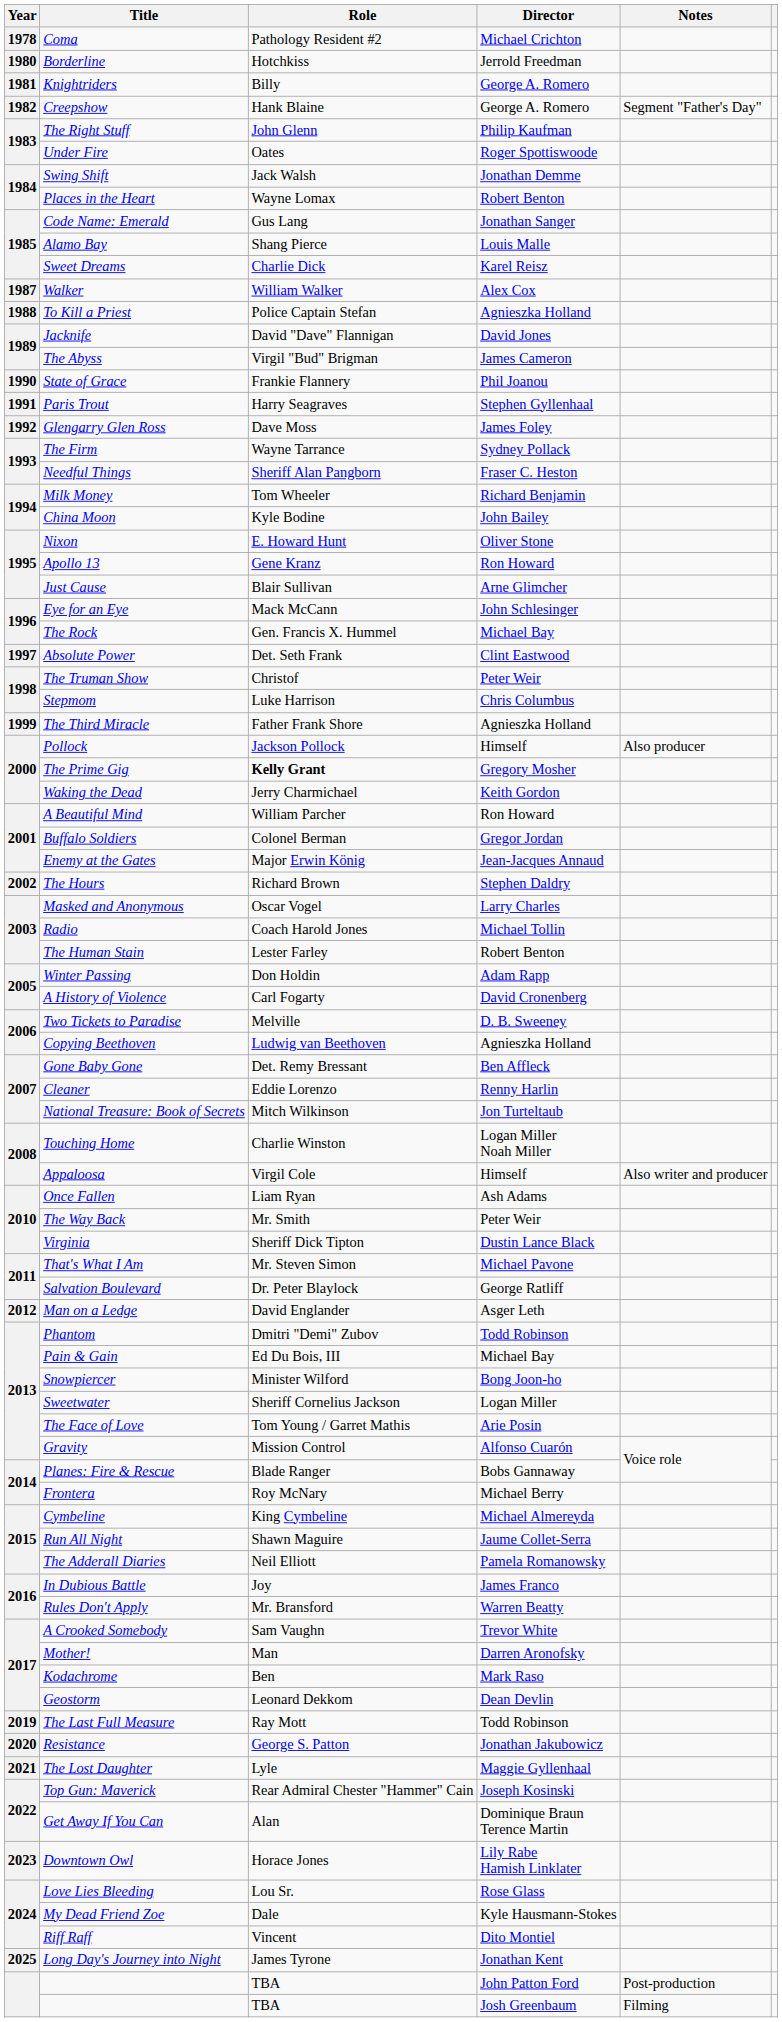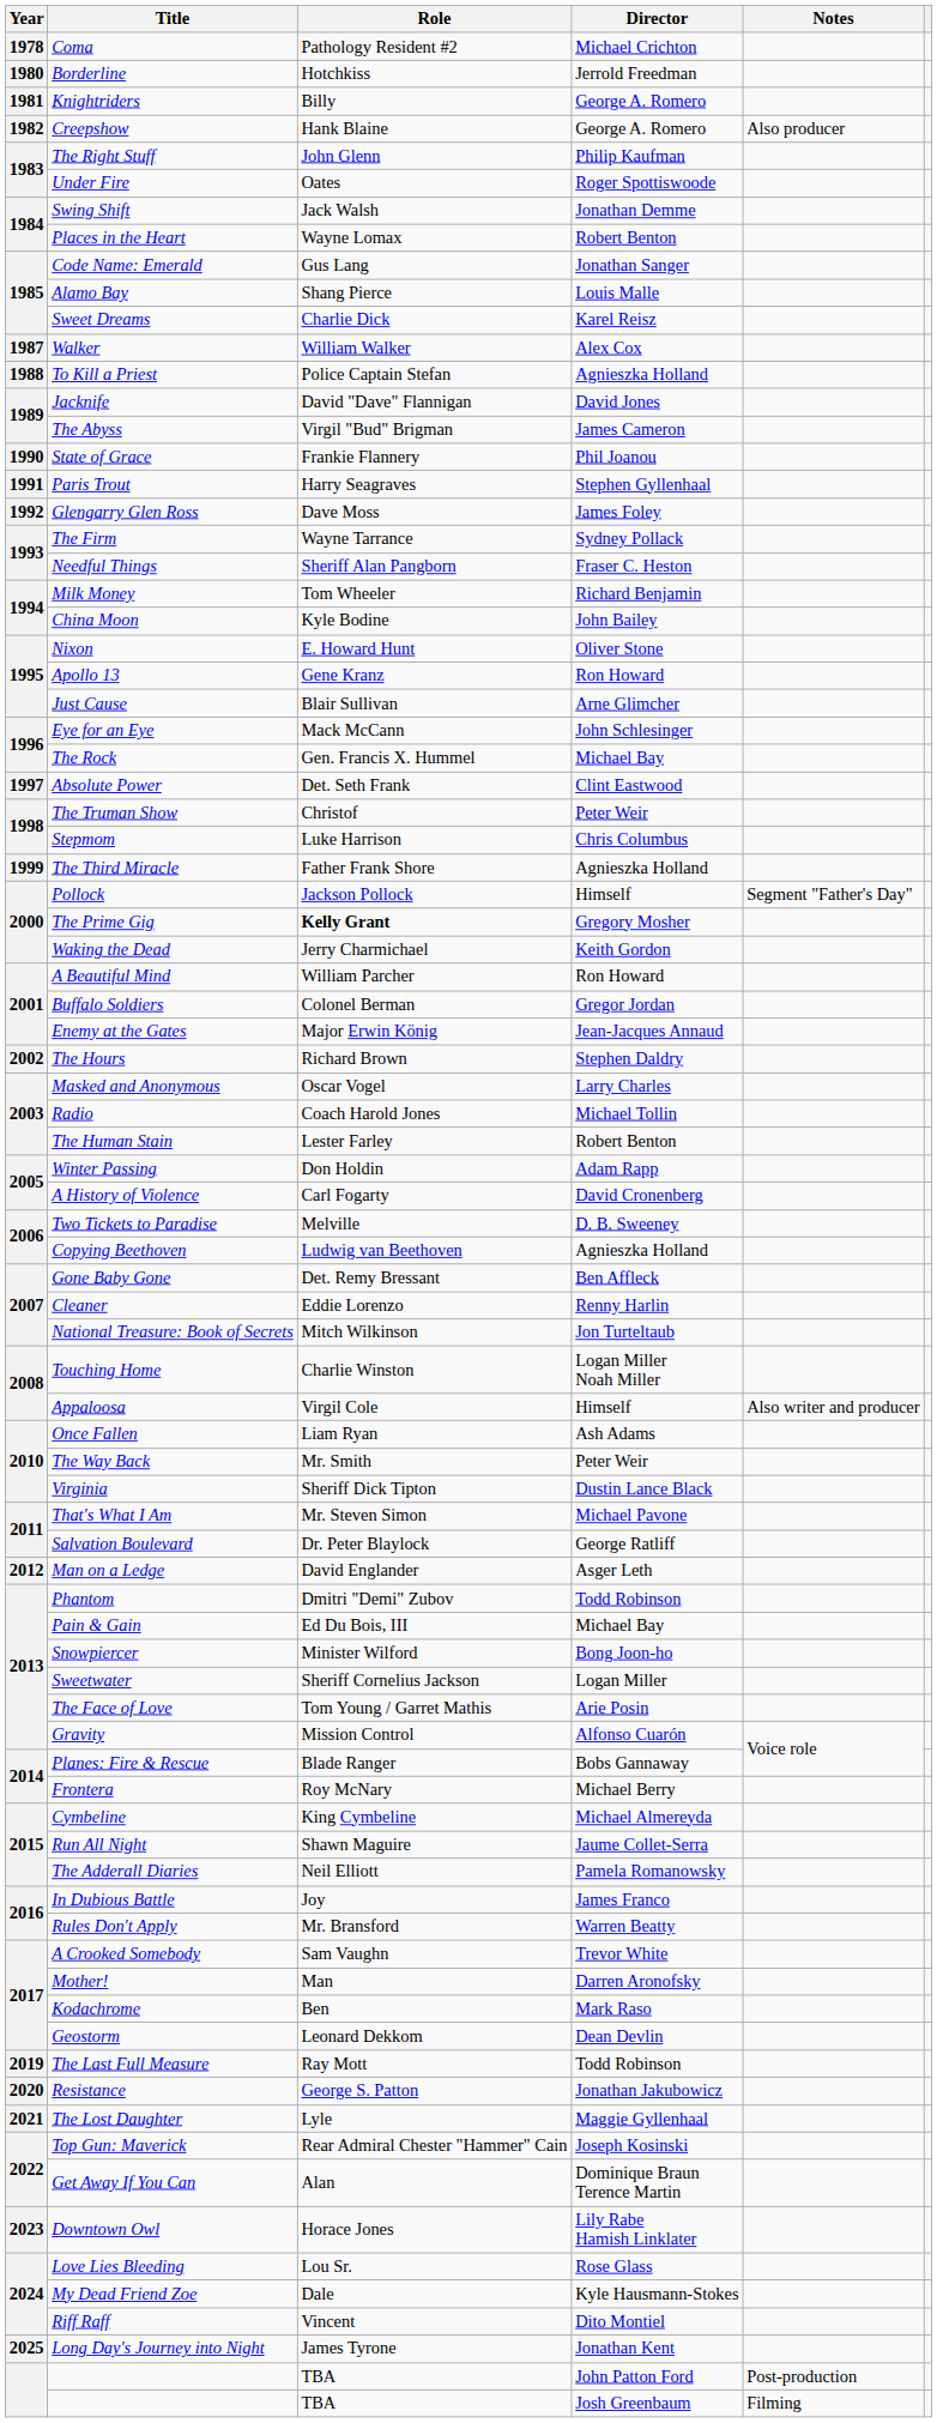Creepshow | Notes: Segment "Father's Day" -> Also producer
Pollock | Notes: Also producer -> Segment "Father's Day"
